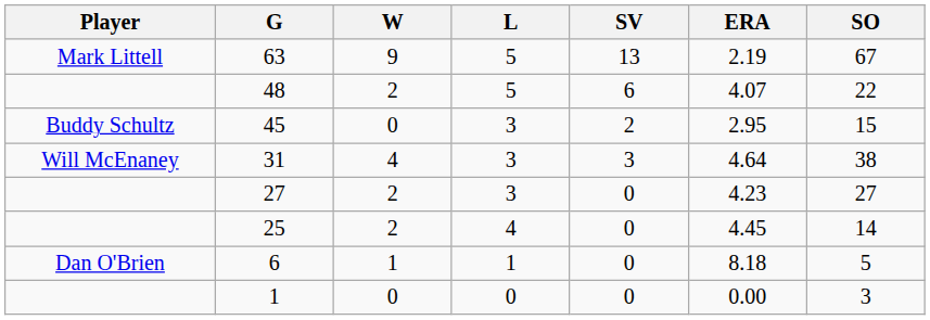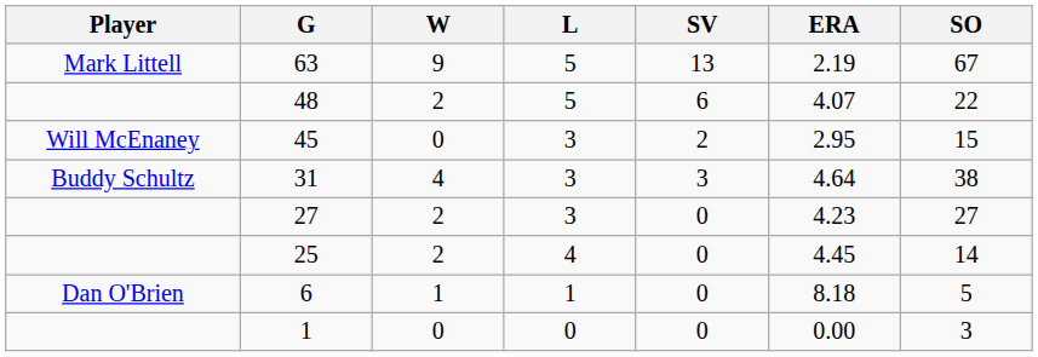45 | Player: Buddy Schultz -> Will McEnaney
31 | Player: Will McEnaney -> Buddy Schultz
